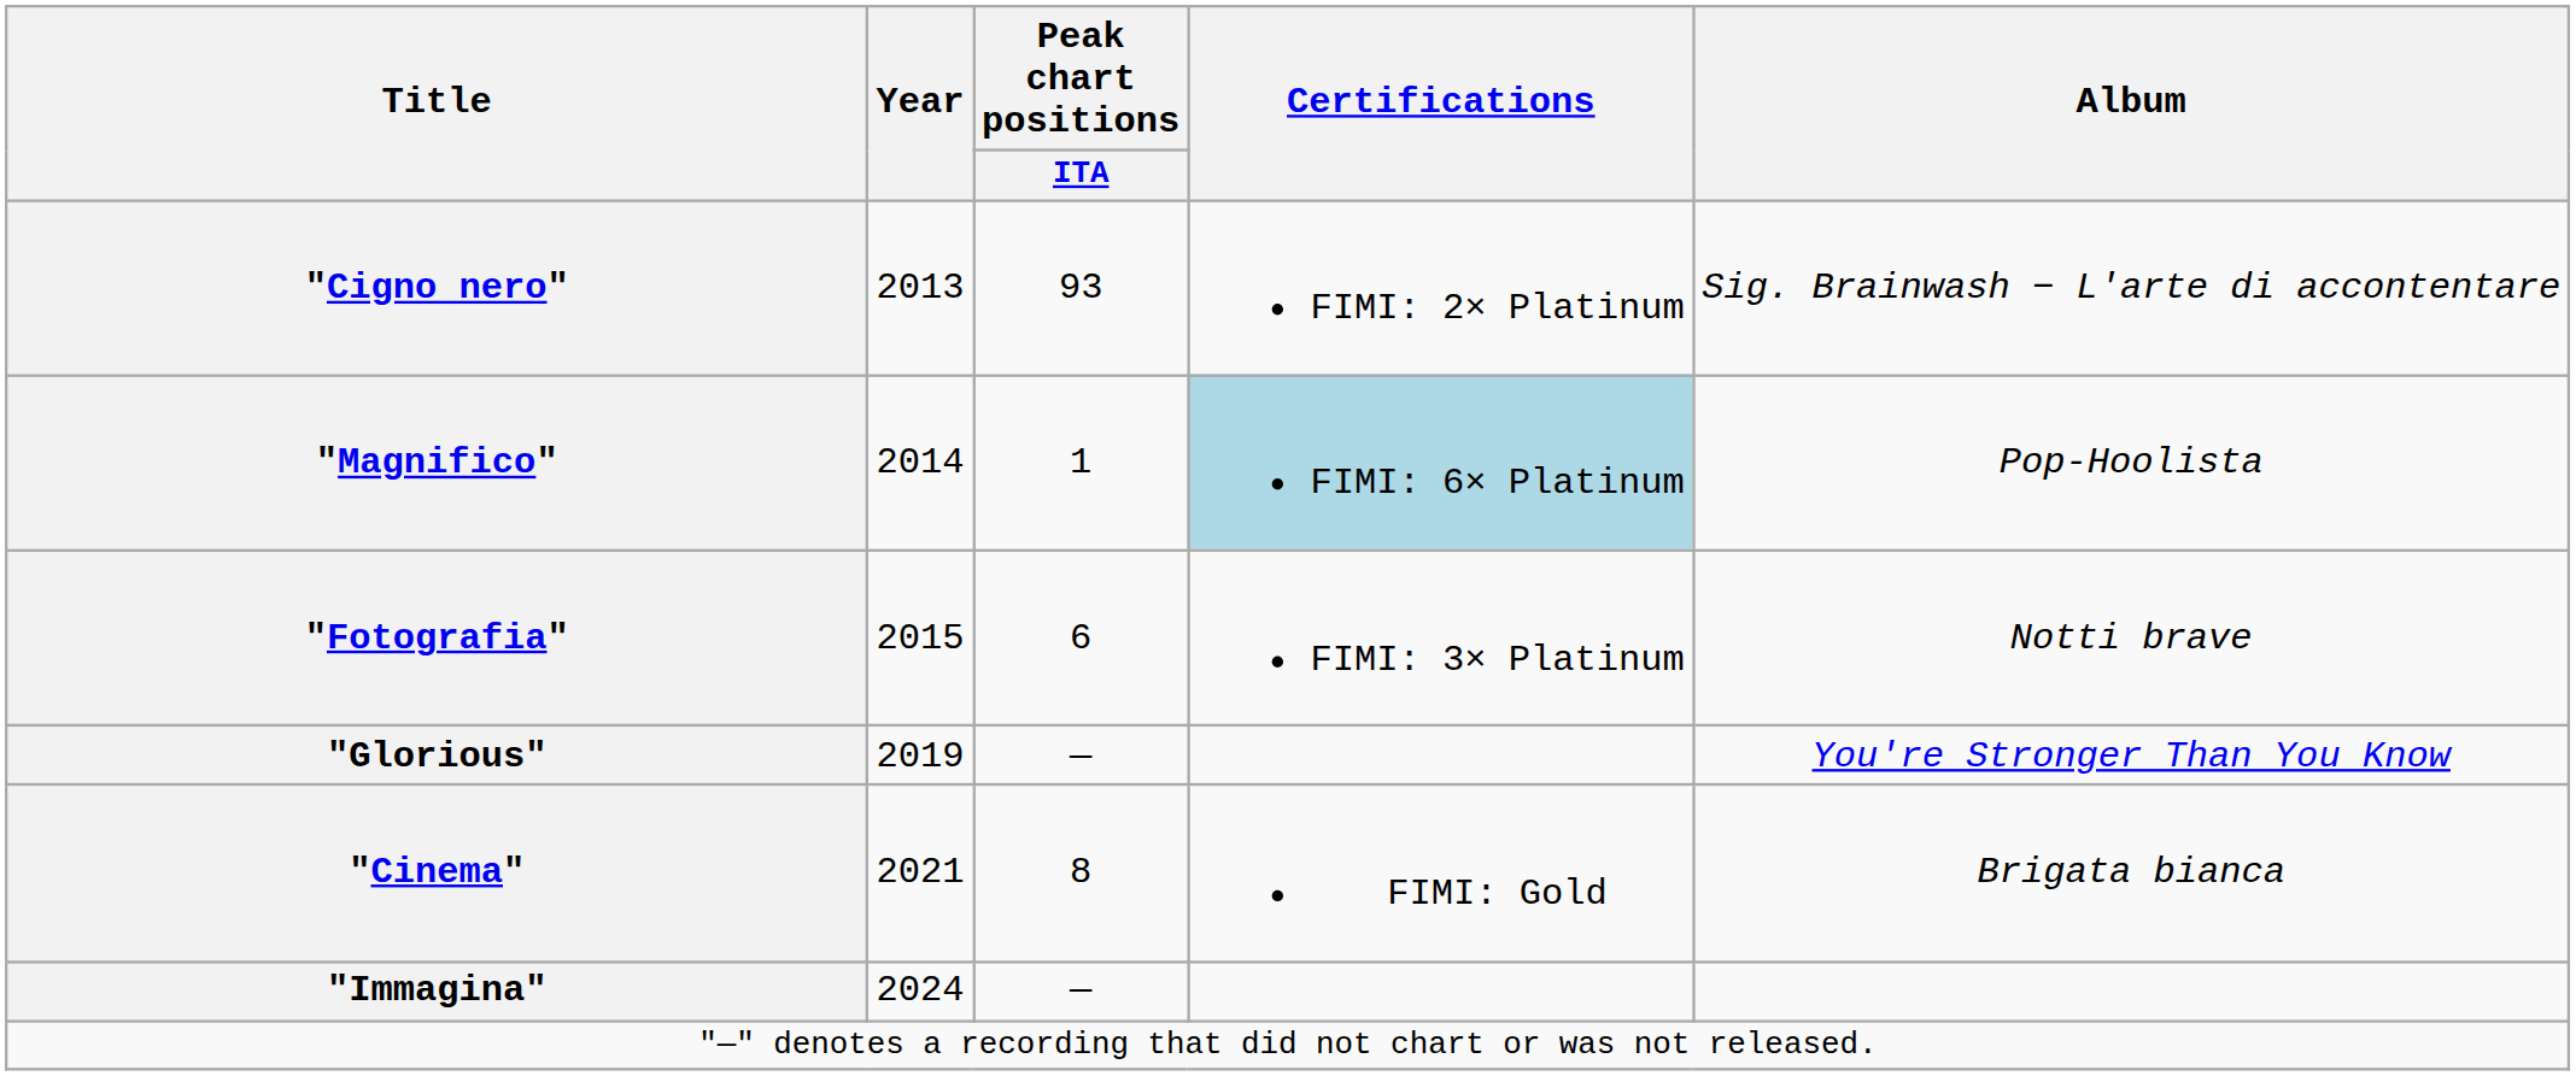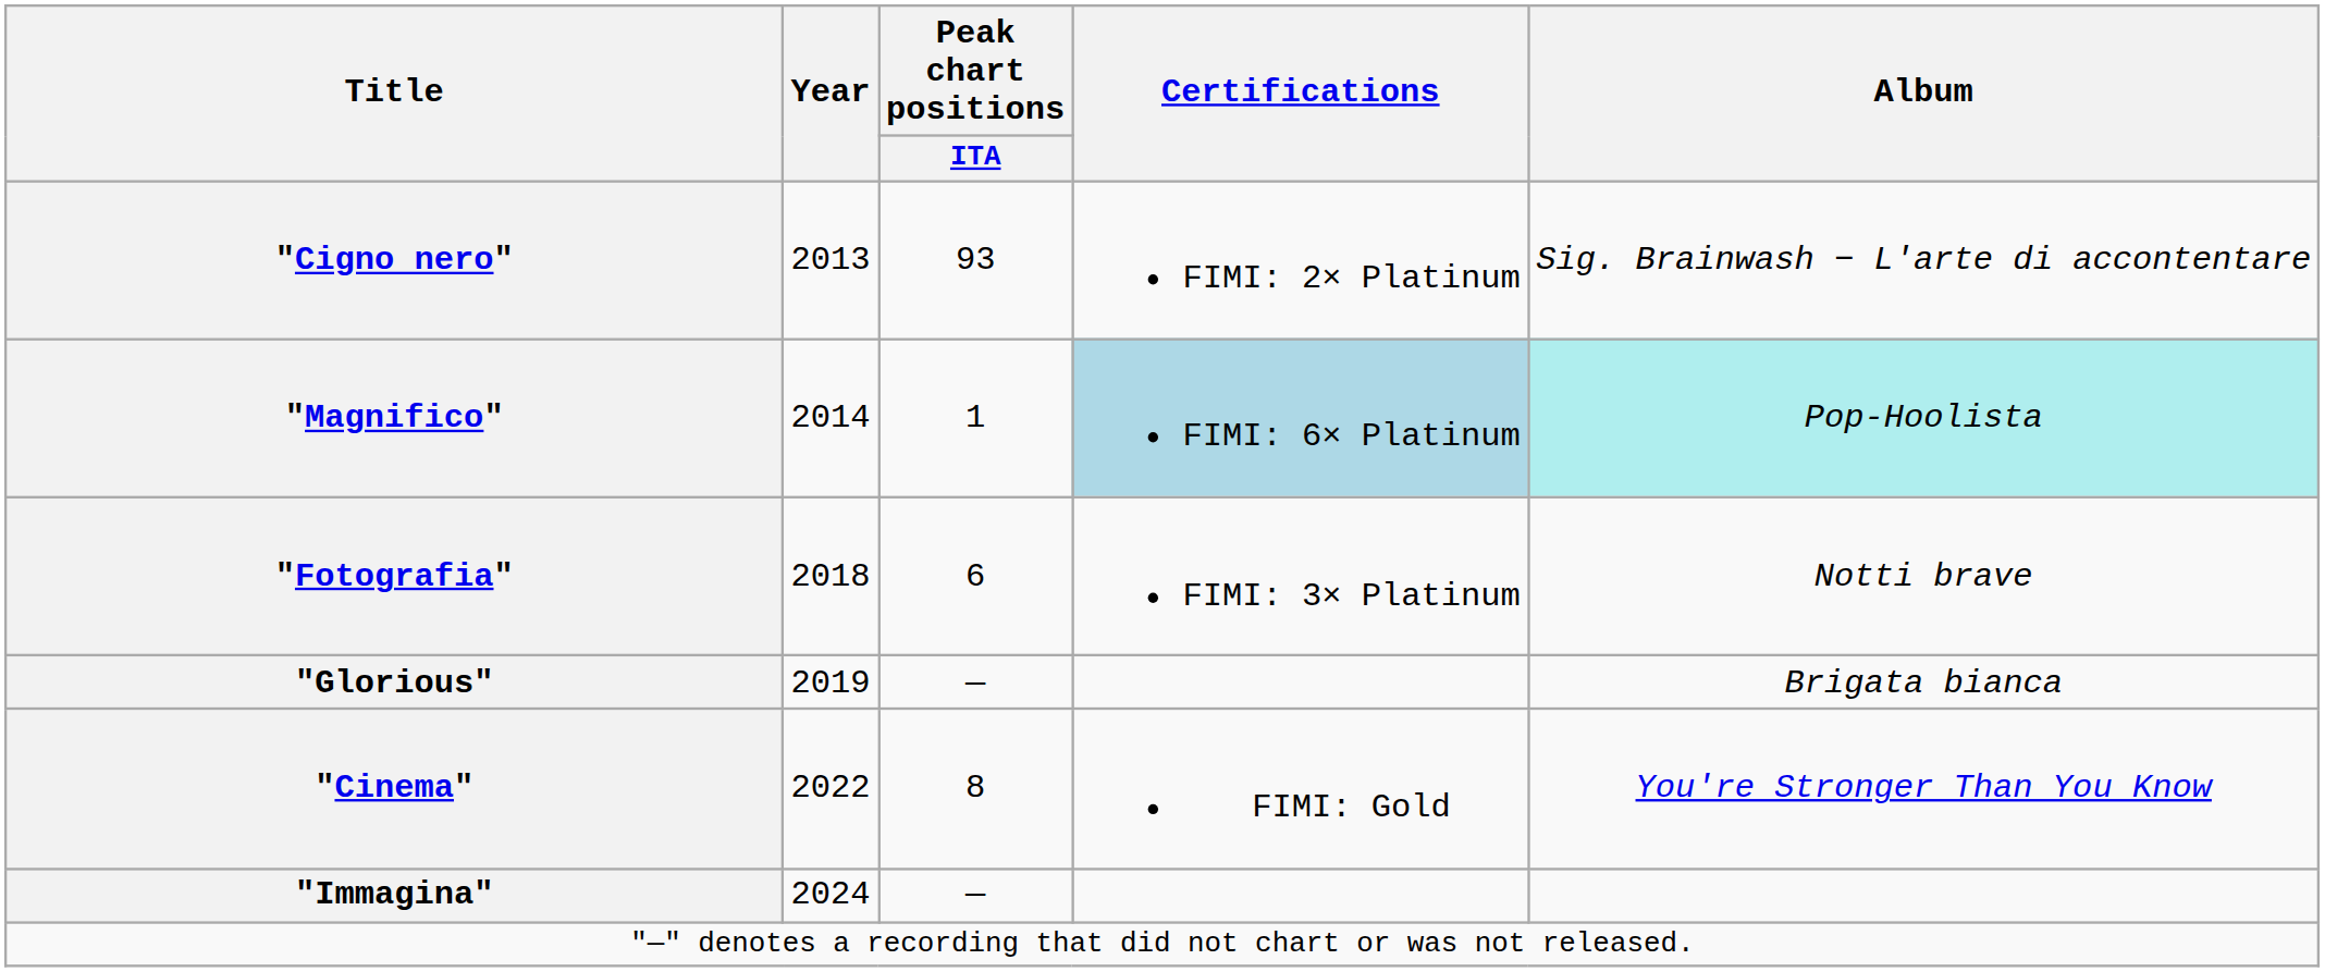"Magnifico" | Album: no background -> paleturquoise background
"Fotografia" | Year: 2015 -> 2018
"Glorious" | Album: You're Stronger Than You Know -> Brigata bianca
"Cinema" | Year: 2021 -> 2022
"Cinema" | Album: Brigata bianca -> You're Stronger Than You Know
